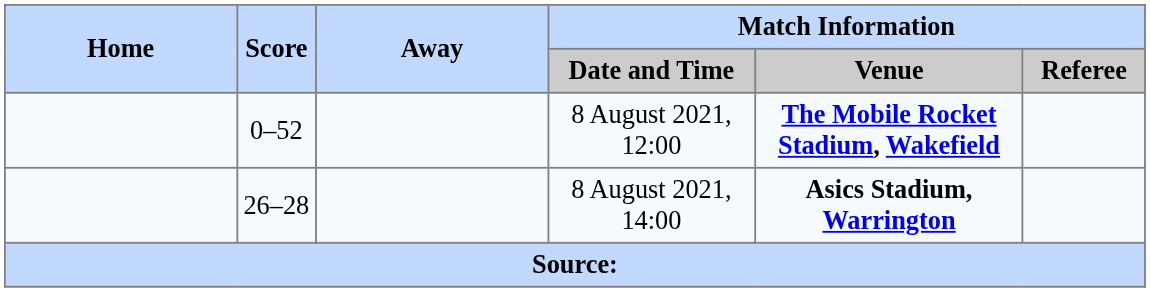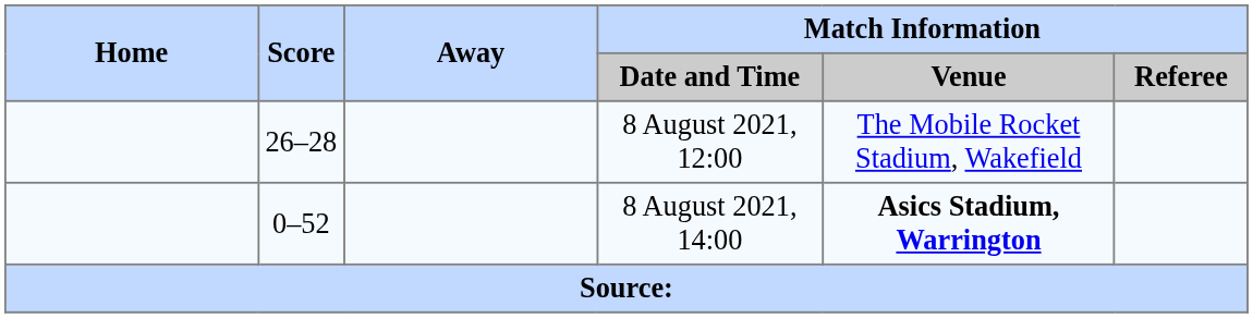8 August 2021, 12:00 | Score: 0–52 -> 26–28
8 August 2021, 12:00 | Match Information / Venue: bold -> normal
8 August 2021, 14:00 | Score: 26–28 -> 0–52
